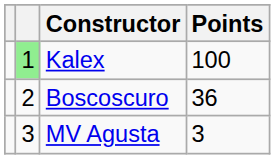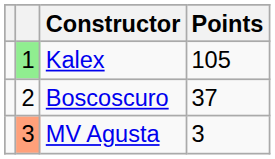Kalex | Points: 100 -> 105
Boscoscuro | Points: 36 -> 37
MV Agusta | column 2: no background -> lightsalmon background
